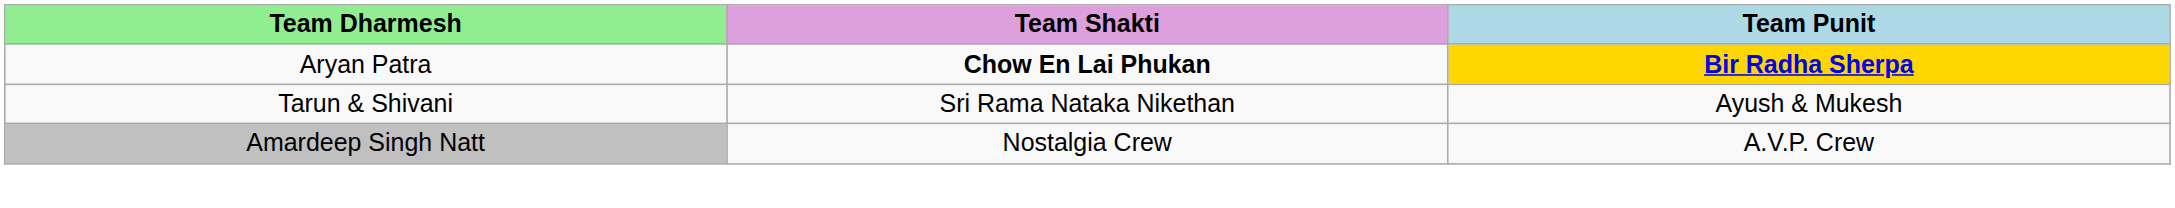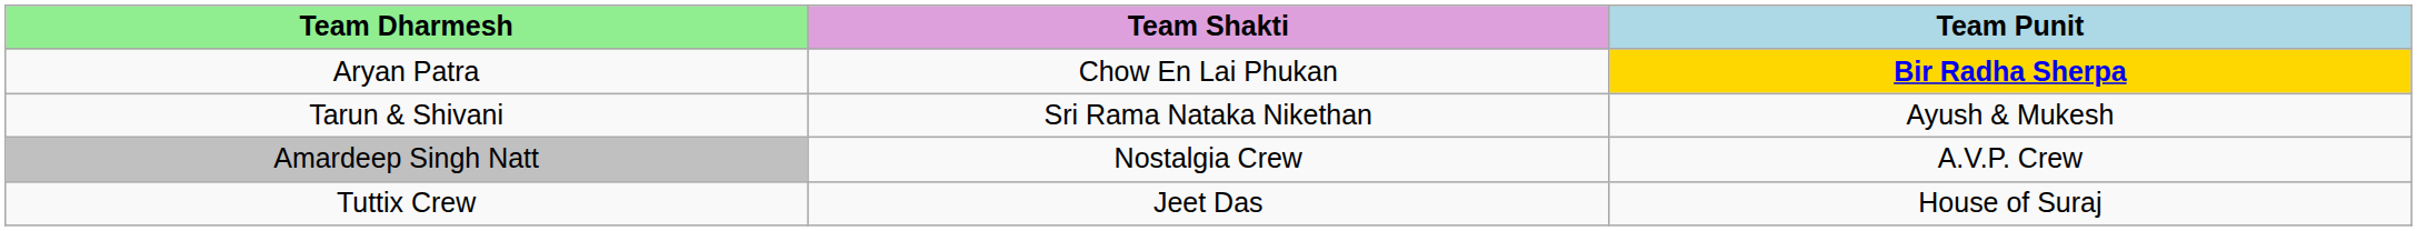Aryan Patra | Team Shakti: bold -> normal
+ row: Tuttix Crew | Jeet Das | House of Suraj
